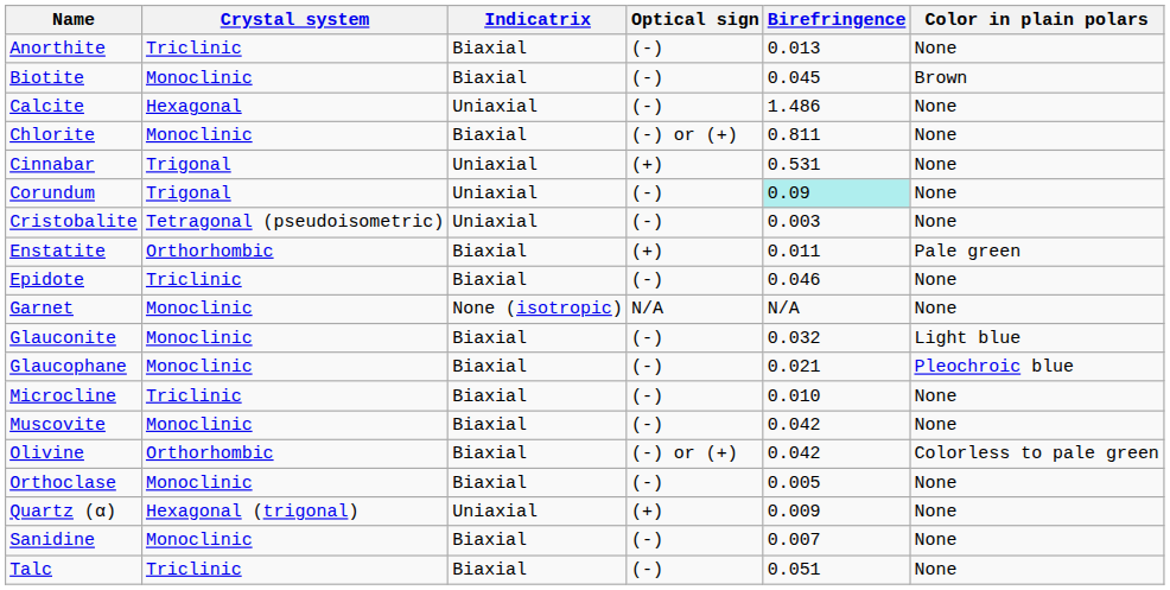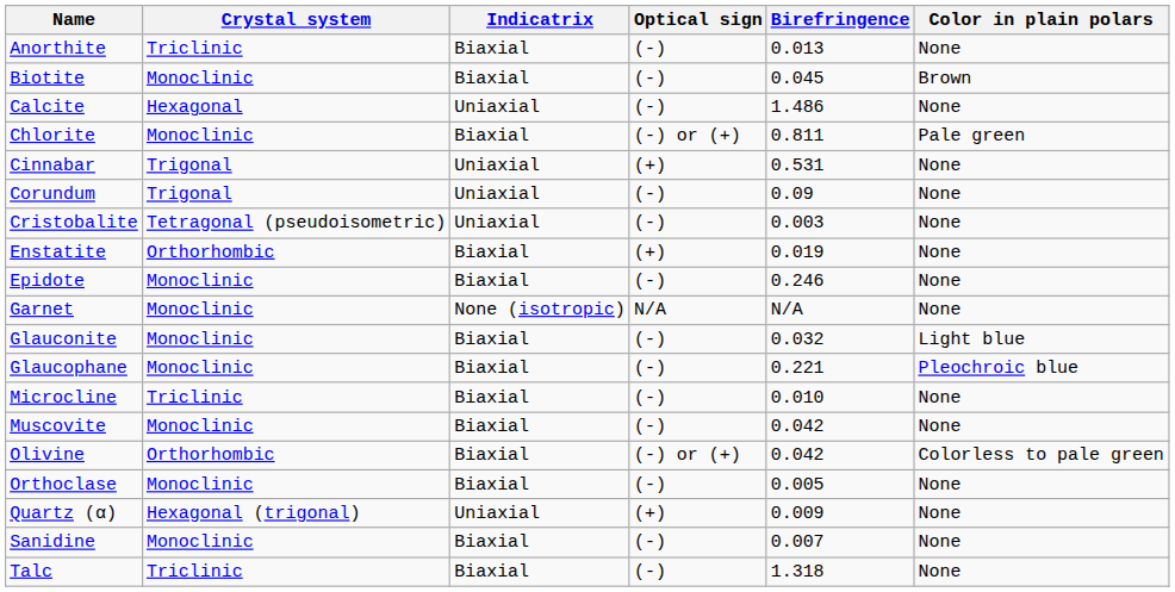Chlorite | Color in plain polars: None -> Pale green
Corundum | Birefringence: paleturquoise background -> no background
Enstatite | Birefringence: 0.011 -> 0.019
Enstatite | Color in plain polars: Pale green -> None
Epidote | Crystal system: Triclinic -> Monoclinic
Epidote | Birefringence: 0.046 -> 0.246
Glaucophane | Birefringence: 0.021 -> 0.221
Talc | Birefringence: 0.051 -> 1.318
